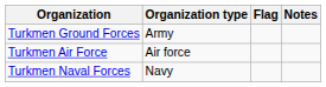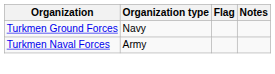Turkmen Ground Forces | Organization type: Army -> Navy
- row: Turkmen Air Force | Air force
Turkmen Naval Forces | Organization type: Navy -> Army
